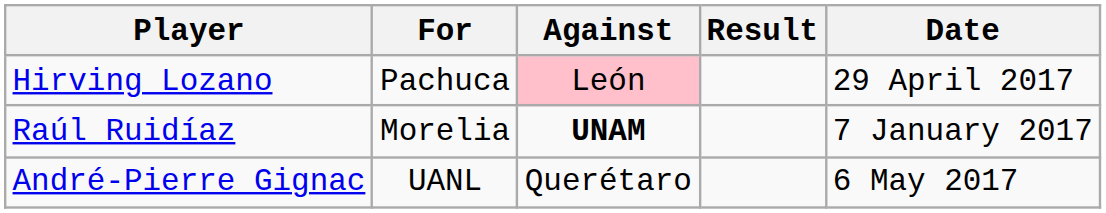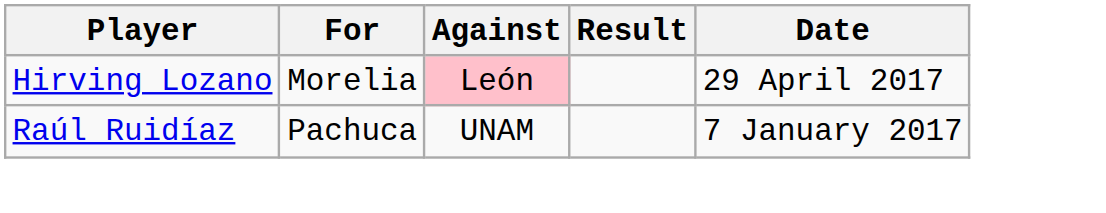Hirving Lozano | For: Pachuca -> Morelia
Raúl Ruidíaz | For: Morelia -> Pachuca
Raúl Ruidíaz | Against: bold -> normal
- row: André-Pierre Gignac | UANL | Querétaro | 6 May 2017
